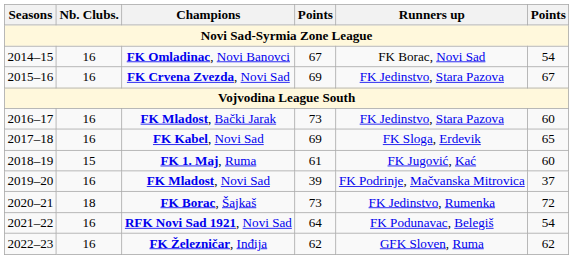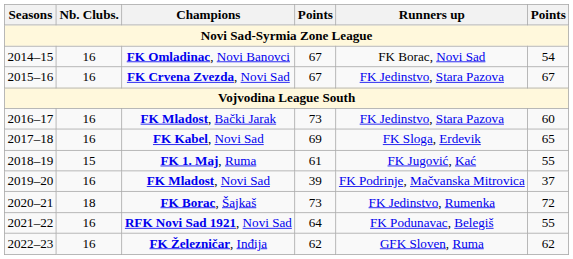FK Crvena Zvezda, Novi Sad | column 4: 69 -> 67
FK 1. Maj, Ruma | column 6: 60 -> 55
RFK Novi Sad 1921, Novi Sad | column 6: 54 -> 55
